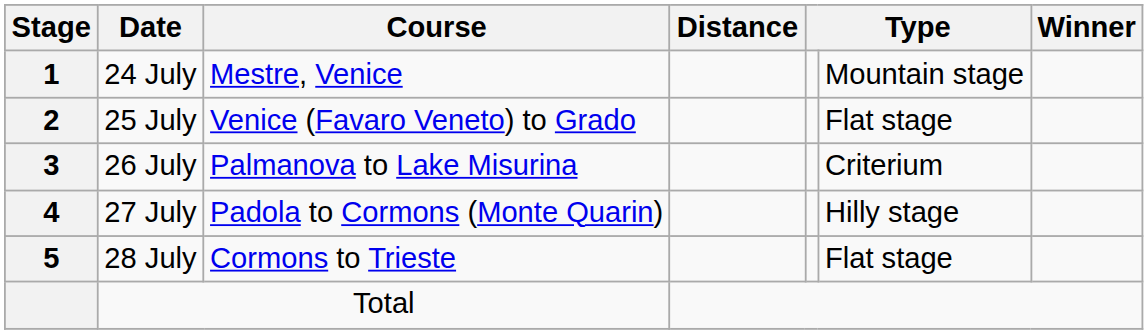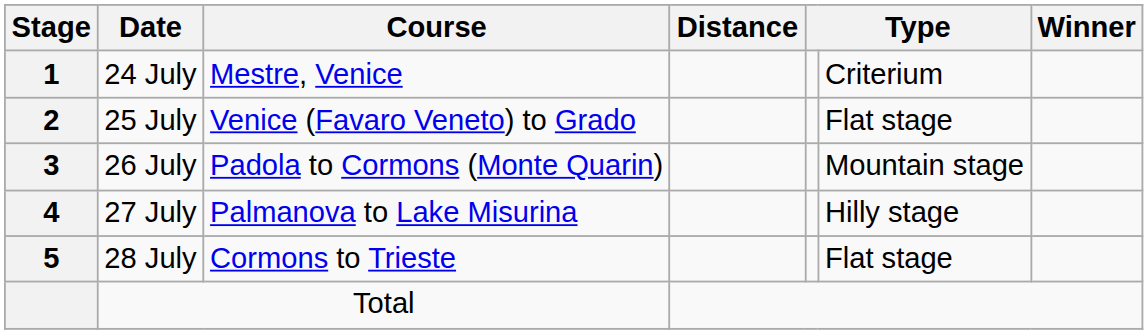24 July | column 6: Mountain stage -> Criterium
26 July | Course: Palmanova to Lake Misurina -> Padola to Cormons (Monte Quarin)
26 July | column 6: Criterium -> Mountain stage
27 July | Course: Padola to Cormons (Monte Quarin) -> Palmanova to Lake Misurina
